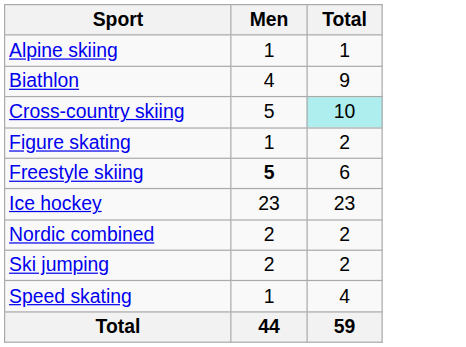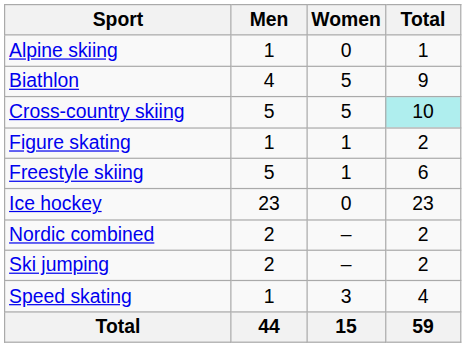+ column: Women | 0 | 5 | 5 | 1 | 1 | 0 | – | – | 3 | 15
Freestyle skiing | Men: bold -> normal
